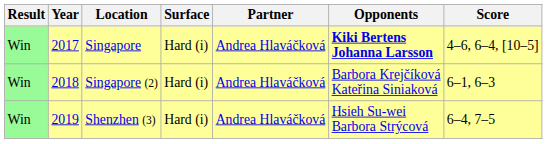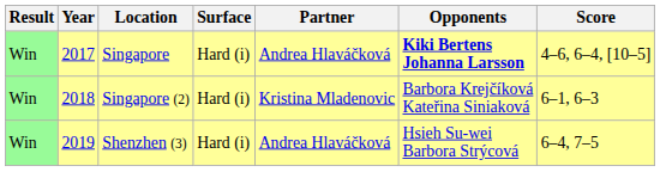Singapore (2) | Partner: Andrea Hlaváčková -> Kristina Mladenovic
